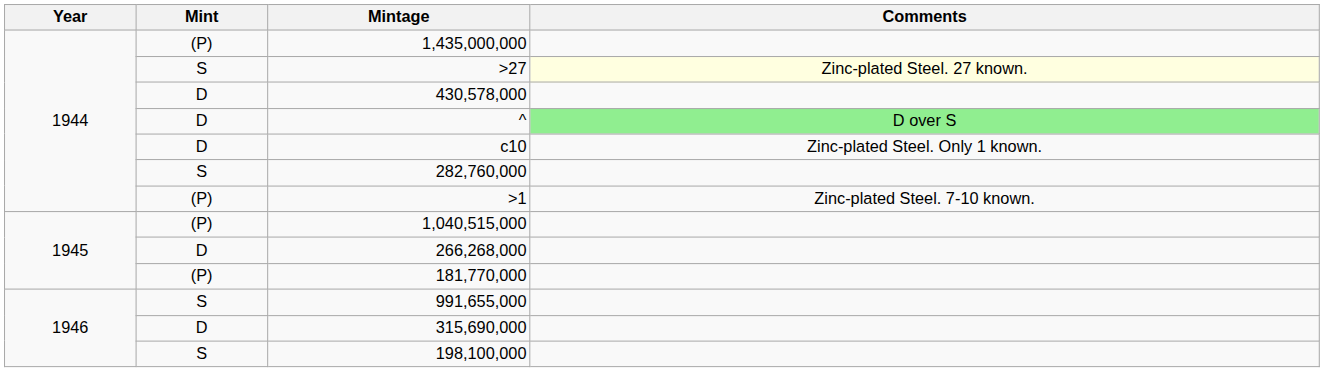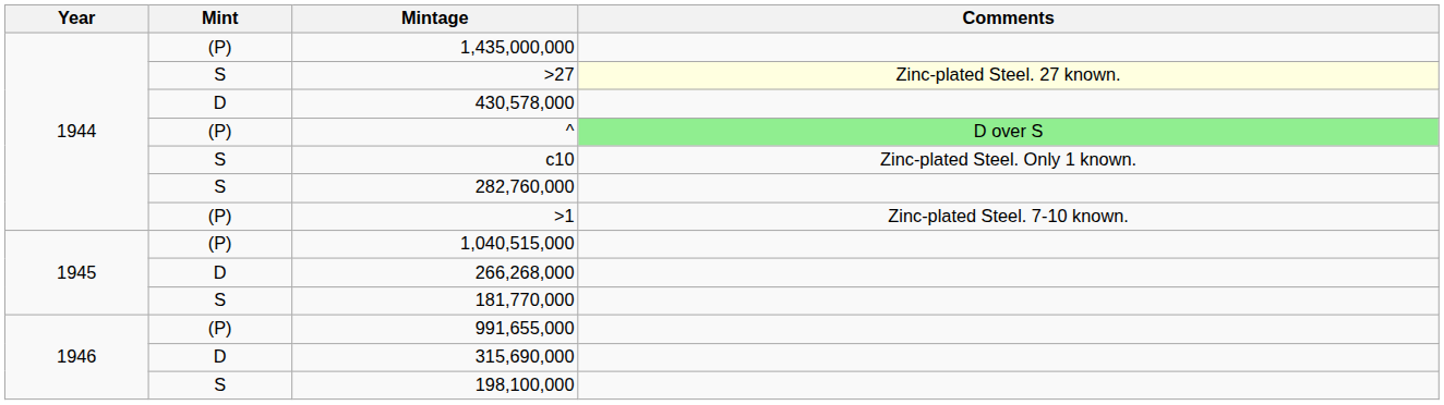^ | Mint: D -> (P)
c10 | Mint: D -> S
181,770,000 | Mint: (P) -> S
991,655,000 | Mint: S -> (P)
